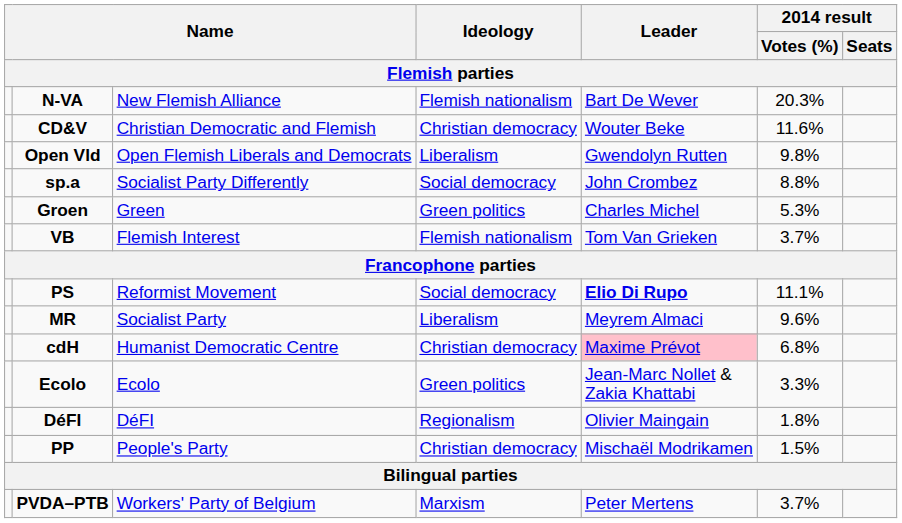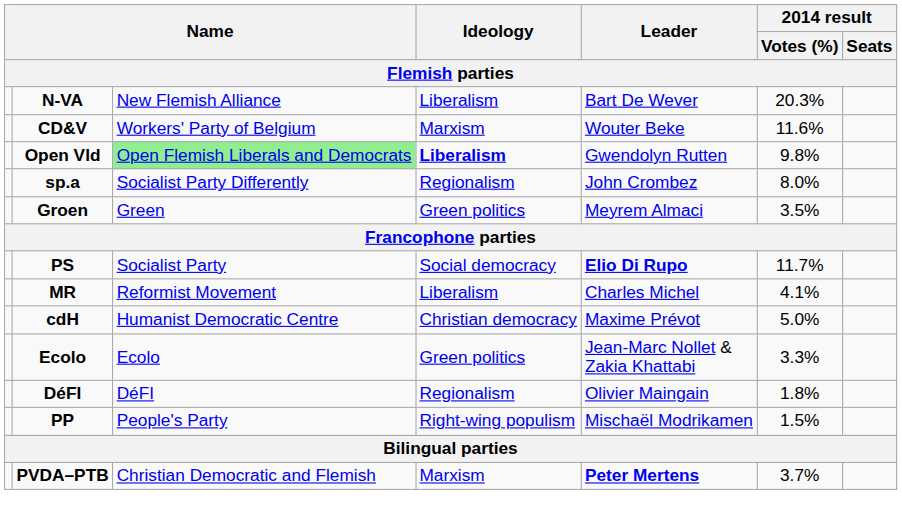N-VA | Ideology: Flemish nationalism -> Liberalism
CD&V | column 3: Christian Democratic and Flemish -> Workers' Party of Belgium
CD&V | Ideology: Christian democracy -> Marxism
Open Vld | column 3: no background -> lightgreen background
Open Vld | Ideology: normal -> bold
sp.a | Ideology: Social democracy -> Regionalism
sp.a | 2014 result / Votes (%): 8.8% -> 8.0%
Groen | Leader: Charles Michel -> Meyrem Almaci
Groen | 2014 result / Votes (%): 5.3% -> 3.5%
- row: VB | Flemish Interest | Flemish nationalism | Tom Van Grieken | 3.7%
PS | column 3: Reformist Movement -> Socialist Party
PS | 2014 result / Votes (%): 11.1% -> 11.7%
MR | column 3: Socialist Party -> Reformist Movement
MR | Leader: Meyrem Almaci -> Charles Michel
MR | 2014 result / Votes (%): 9.6% -> 4.1%
cdH | Leader: pink background -> no background
cdH | 2014 result / Votes (%): 6.8% -> 5.0%
PP | Ideology: Christian democracy -> Right-wing populism
PVDA–PTB | column 3: Workers' Party of Belgium -> Christian Democratic and Flemish
PVDA–PTB | Leader: normal -> bold
